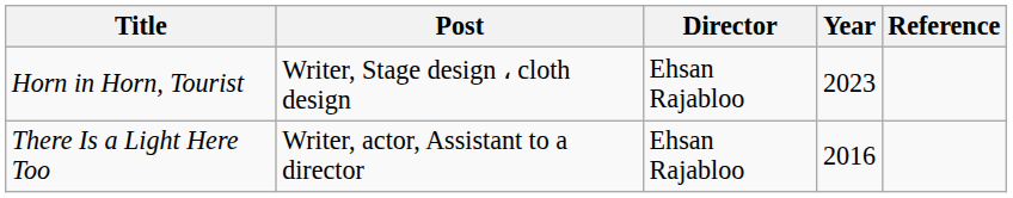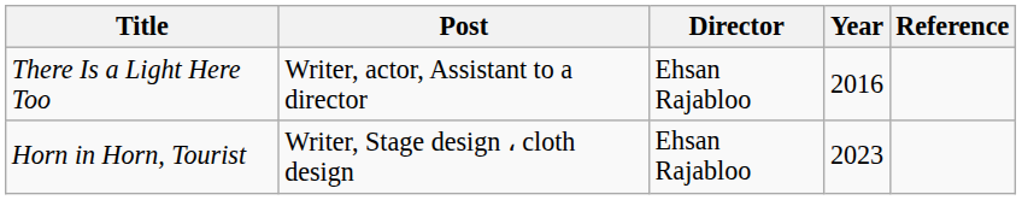rows swapped: There Is a Light Here Too <-> Horn in Horn, Tourist
